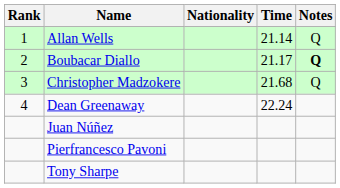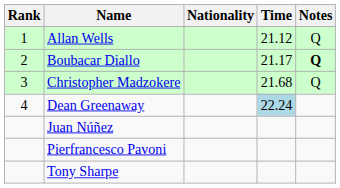Allan Wells | Time: 21.14 -> 21.12
Dean Greenaway | Time: no background -> lightblue background
